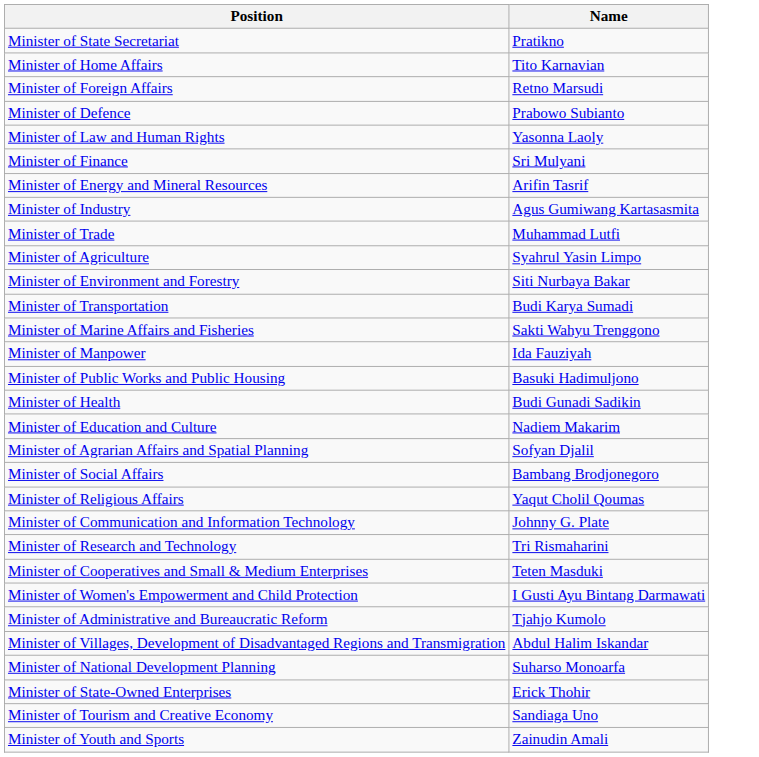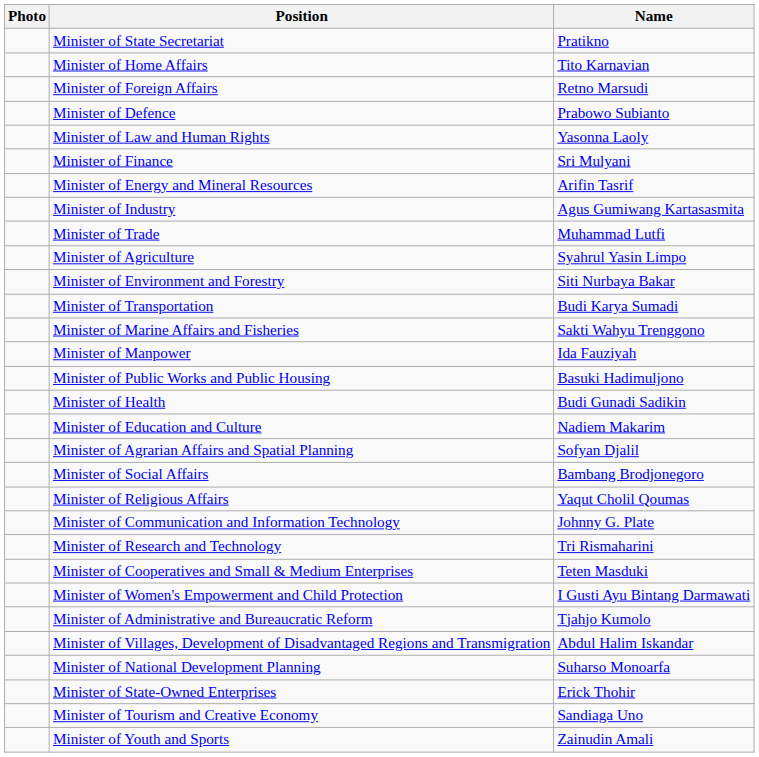+ column: Photo
